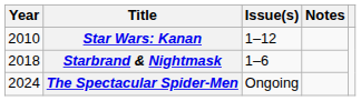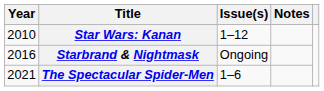Starbrand & Nightmask | Year: 2018 -> 2016
Starbrand & Nightmask | Issue(s): 1–6 -> Ongoing
The Spectacular Spider-Men | Year: 2024 -> 2021
The Spectacular Spider-Men | Issue(s): Ongoing -> 1–6
